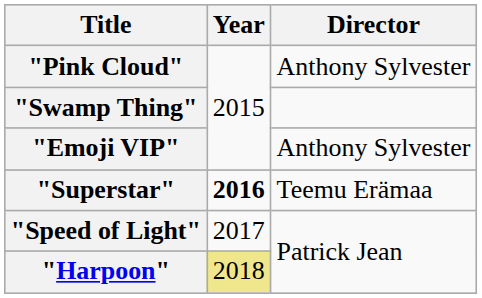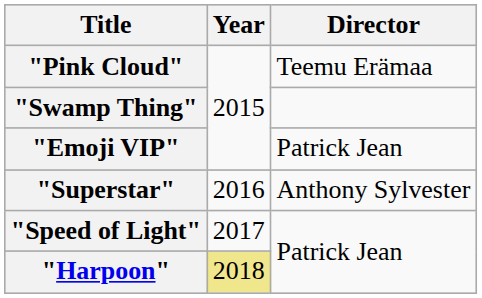"Pink Cloud" | Director: Anthony Sylvester -> Teemu Erämaa
"Emoji VIP" | Director: Anthony Sylvester -> Patrick Jean
"Superstar" | Year: bold -> normal
"Superstar" | Director: Teemu Erämaa -> Anthony Sylvester
